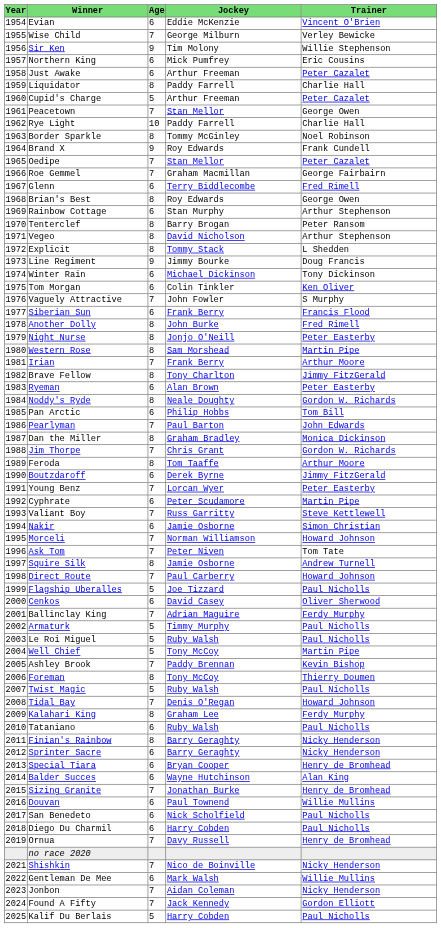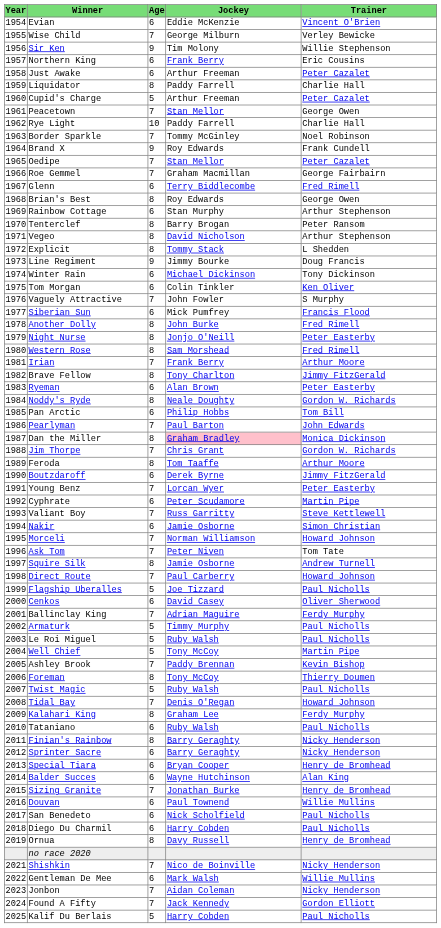Northern King | Jockey: Mick Pumfrey -> Frank Berry
Border Sparkle | Age: 8 -> 7
Siberian Sun | Jockey: Frank Berry -> Mick Pumfrey
Western Rose | Trainer: Martin Pipe -> Fred Rimell
Dan the Miller | Jockey: no background -> pink background
Ornua | Age: 7 -> 8
